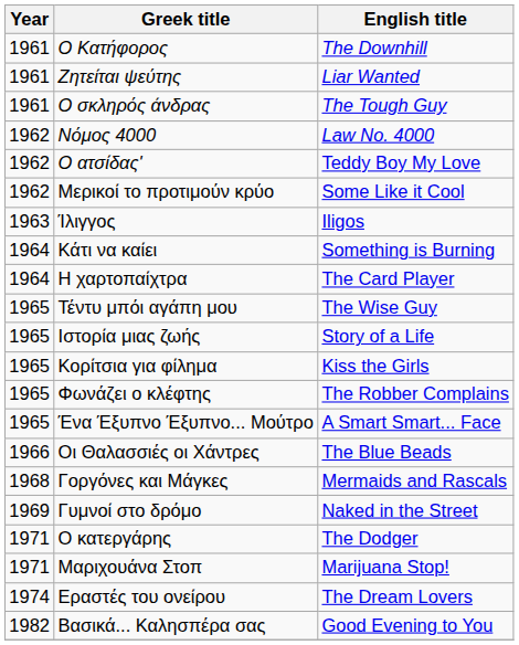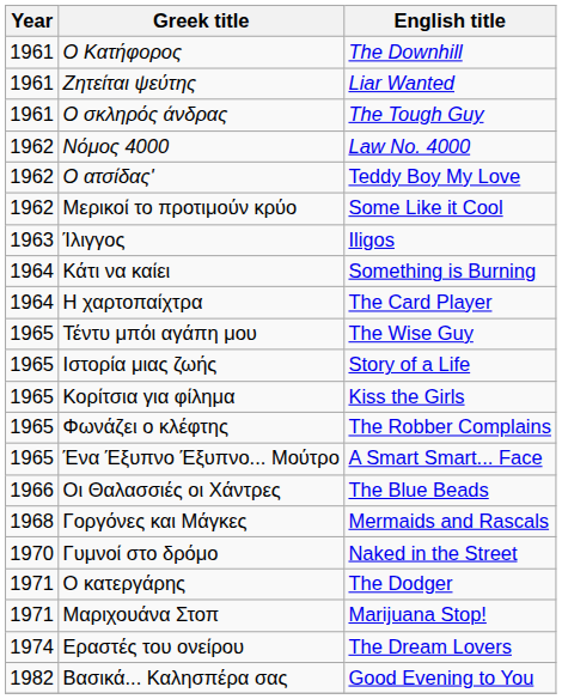Γυμνοί στο δρόμο | Year: 1969 -> 1970
